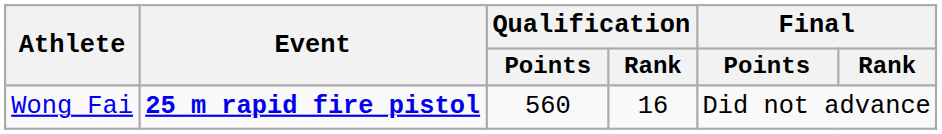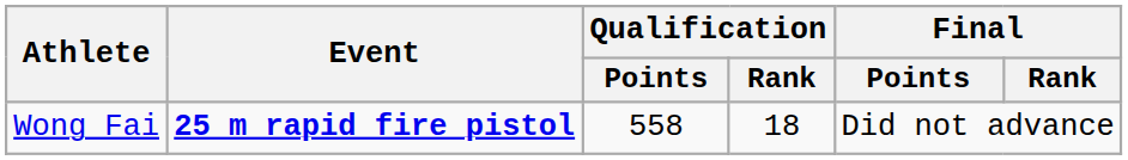Wong Fai | Qualification / Points: 560 -> 558
Wong Fai | Qualification / Rank: 16 -> 18
